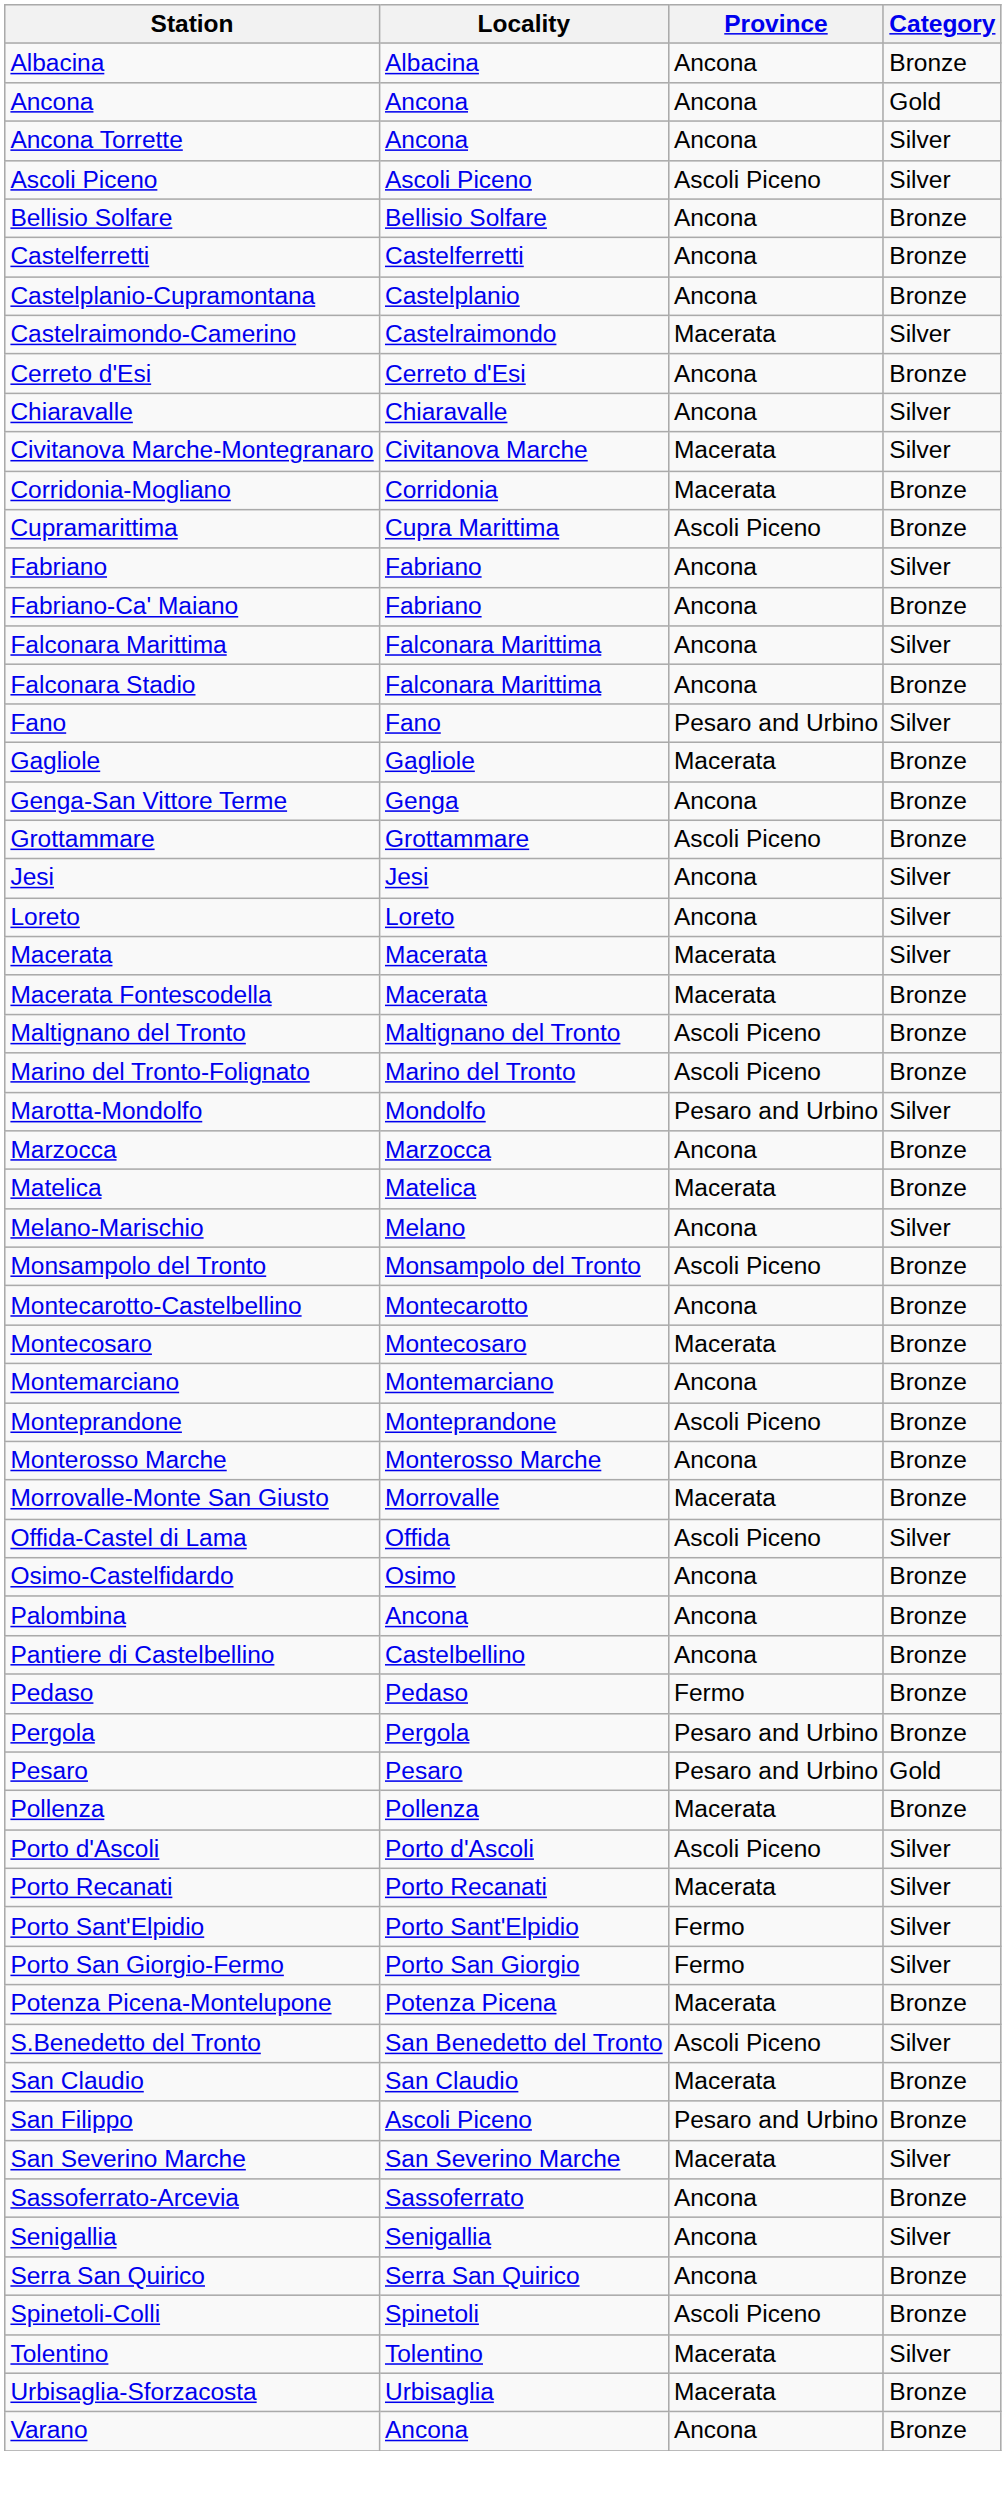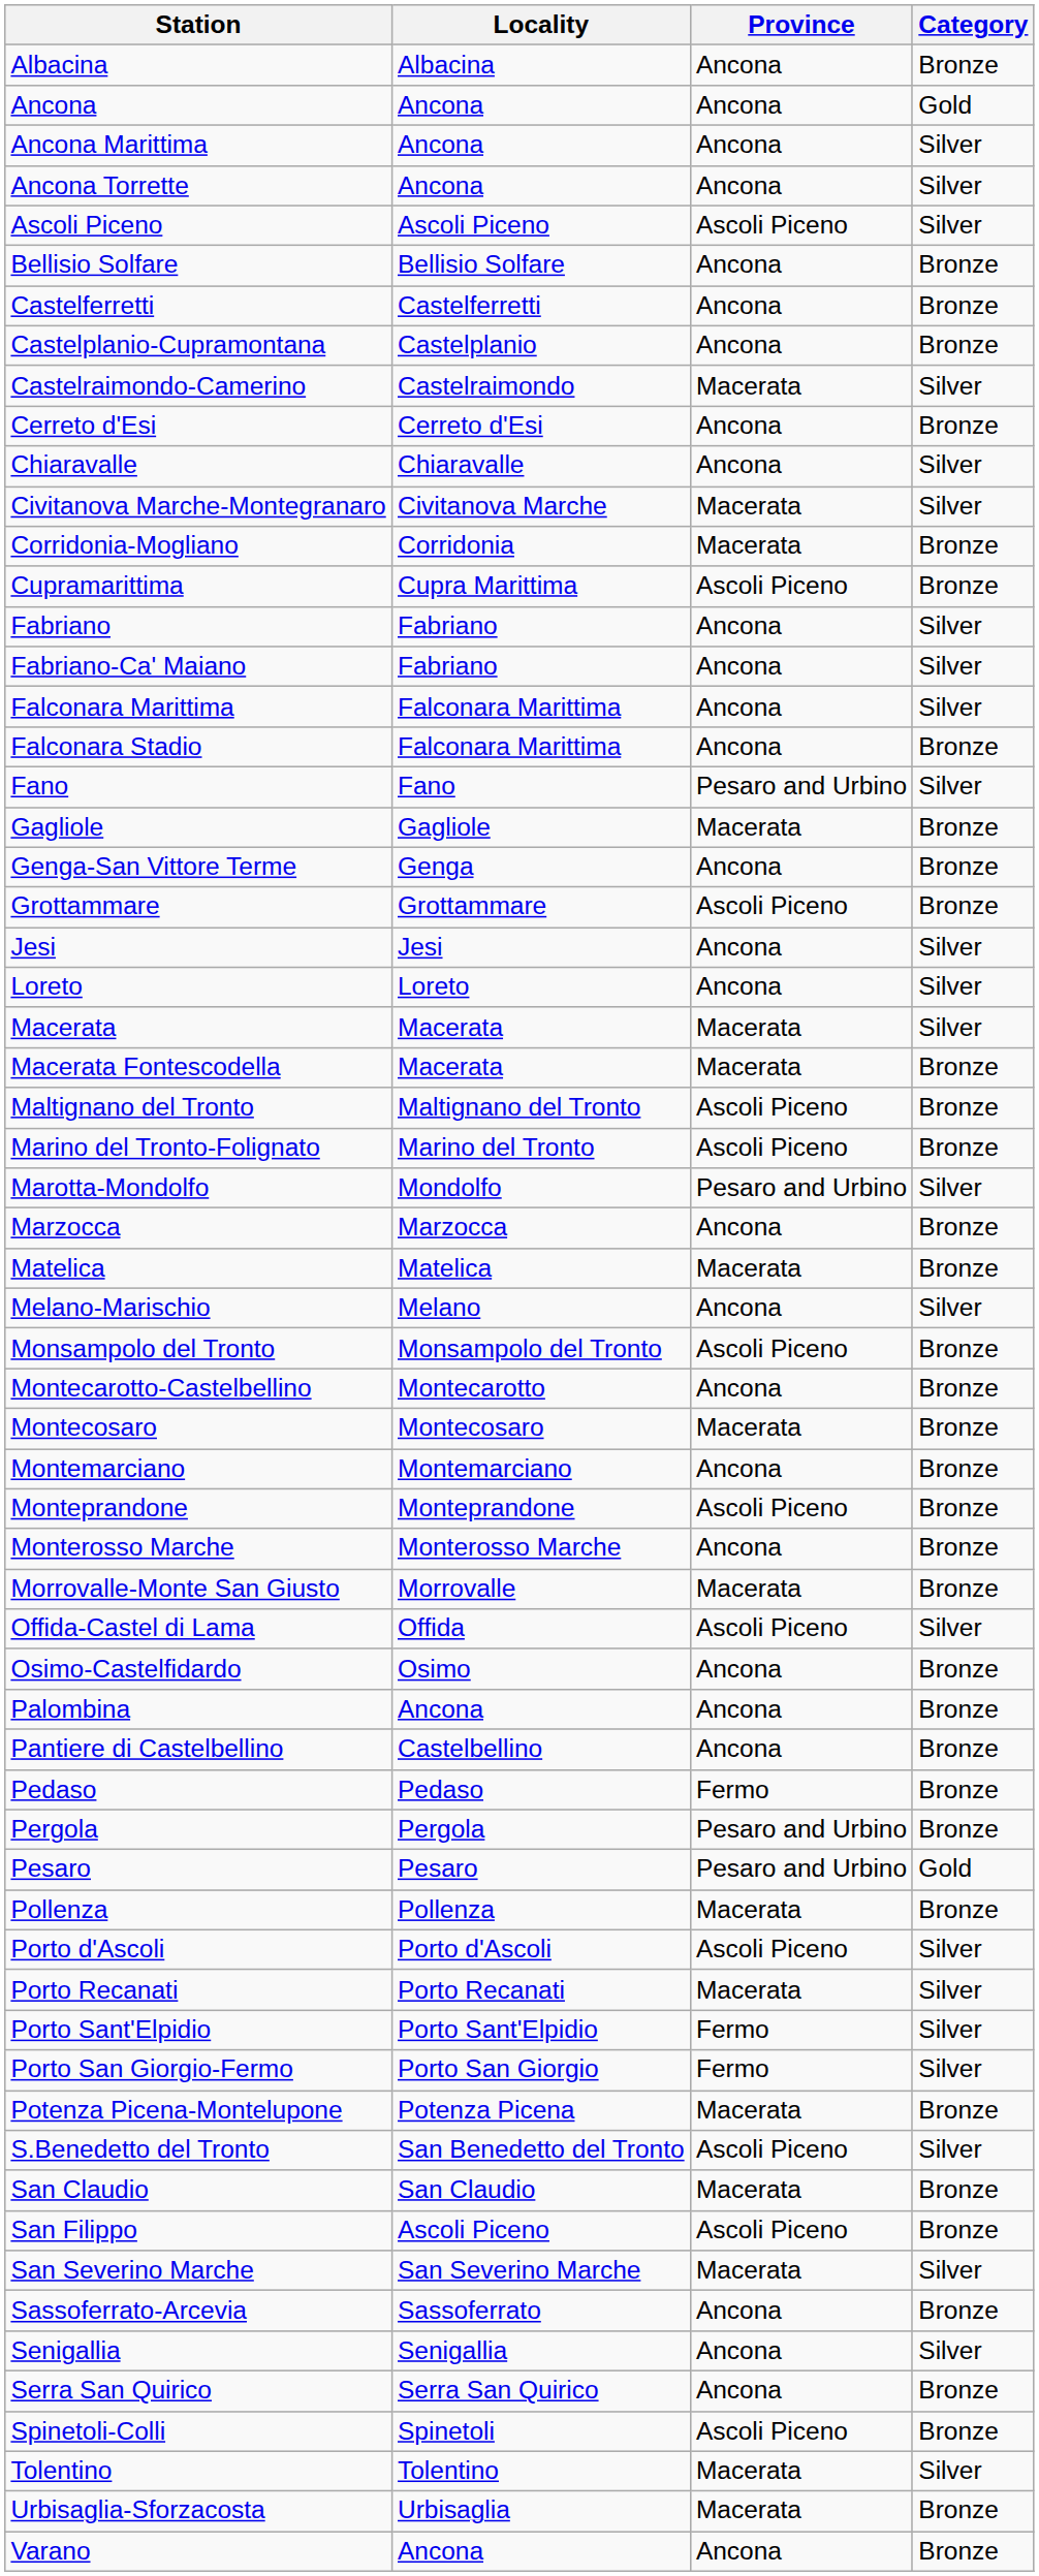+ row: Ancona Marittima | Ancona | Ancona | Silver
Fabriano-Ca' Maiano | Category: Bronze -> Silver
San Filippo | Province: Pesaro and Urbino -> Ascoli Piceno
